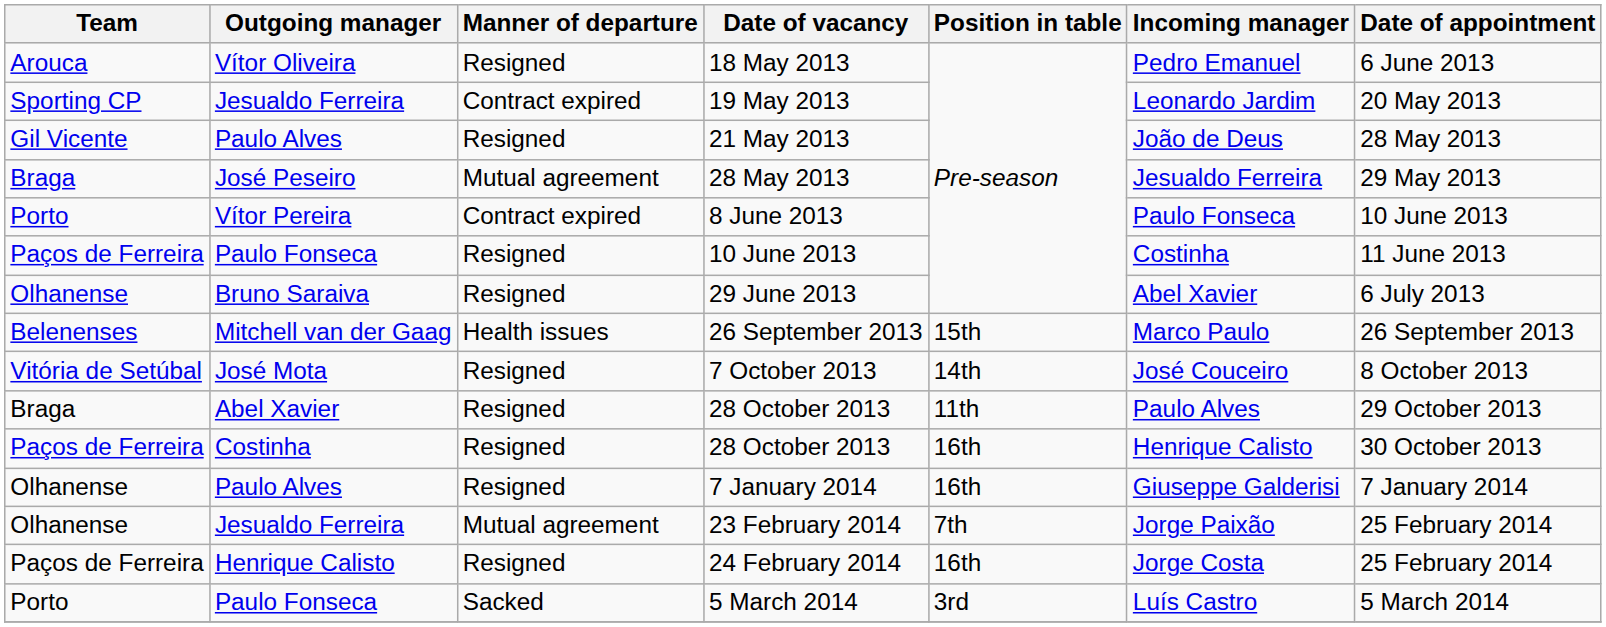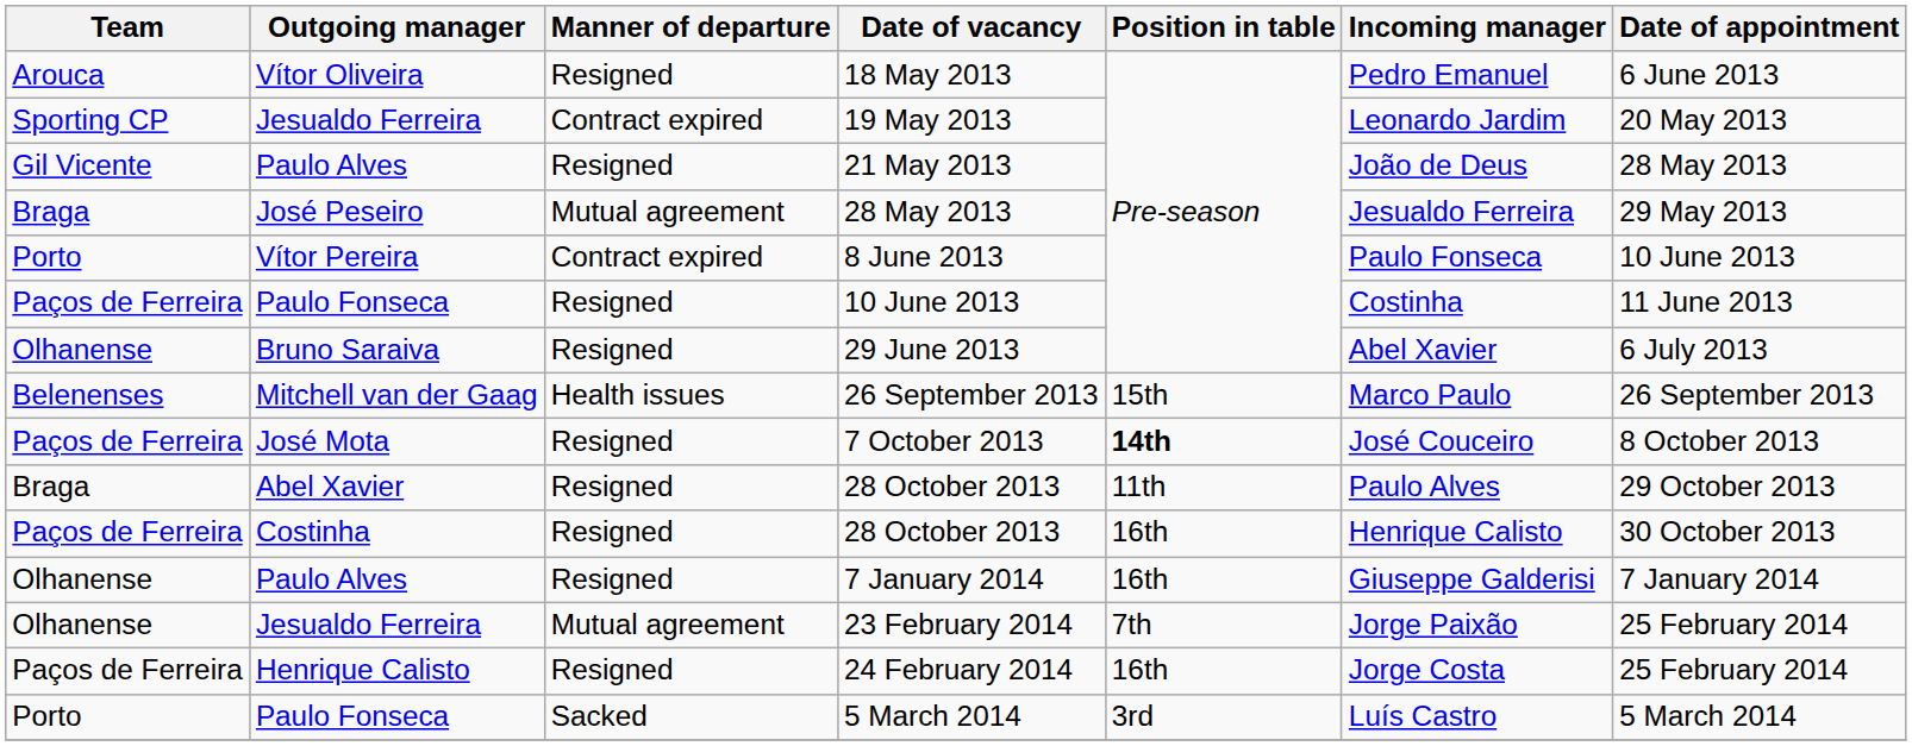7 October 2013 | Team: Vitória de Setúbal -> Paços de Ferreira
7 October 2013 | Position in table: normal -> bold
